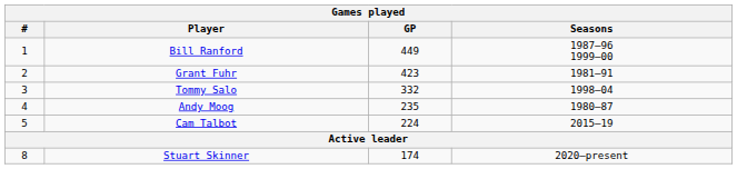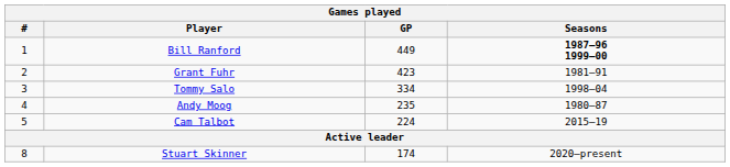Bill Ranford | Seasons: normal -> bold
Tommy Salo | GP: 332 -> 334
